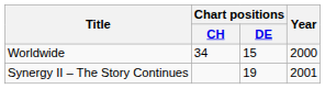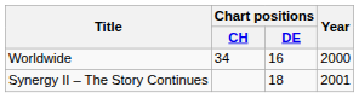Worldwide | Chart positions / DE: 15 -> 16
Synergy II – The Story Continues | Chart positions / DE: 19 -> 18
